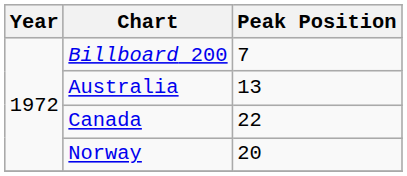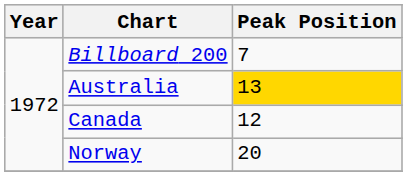Australia | Peak Position: no background -> gold background
Canada | Peak Position: 22 -> 12
